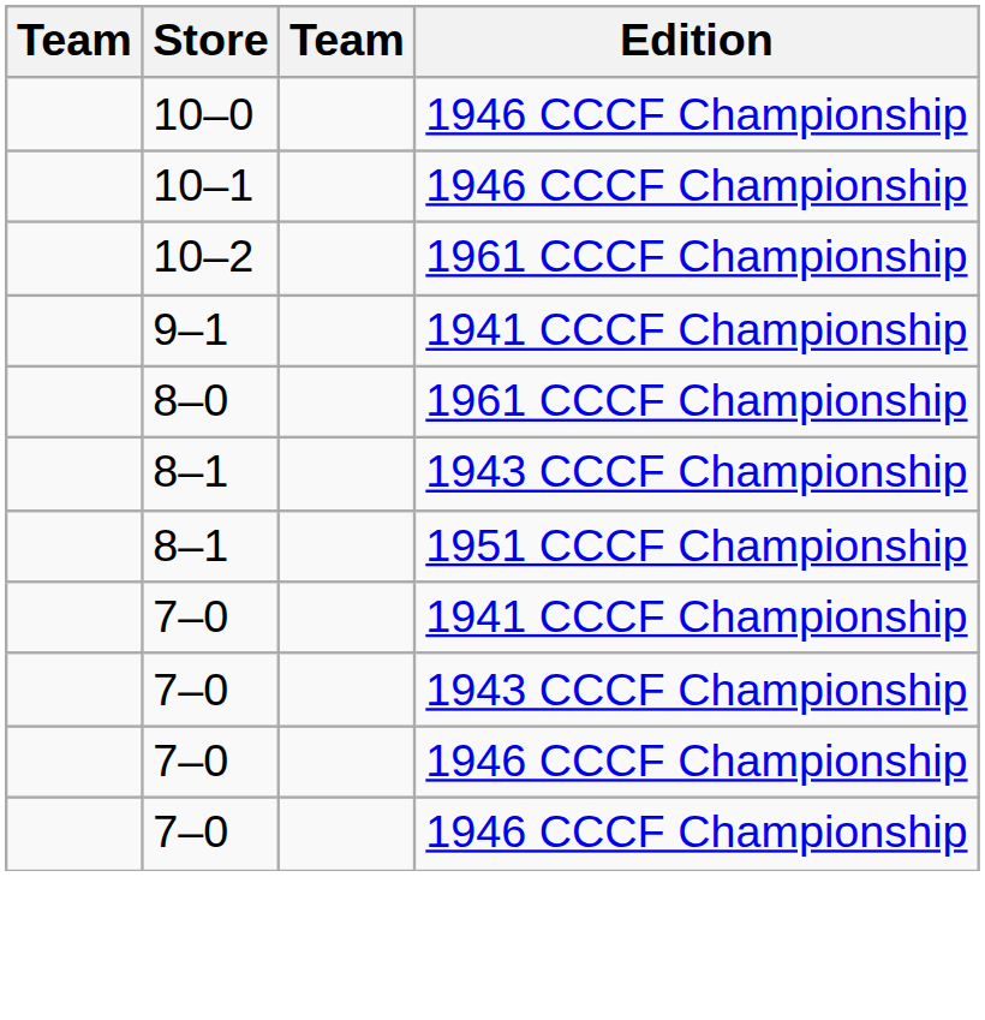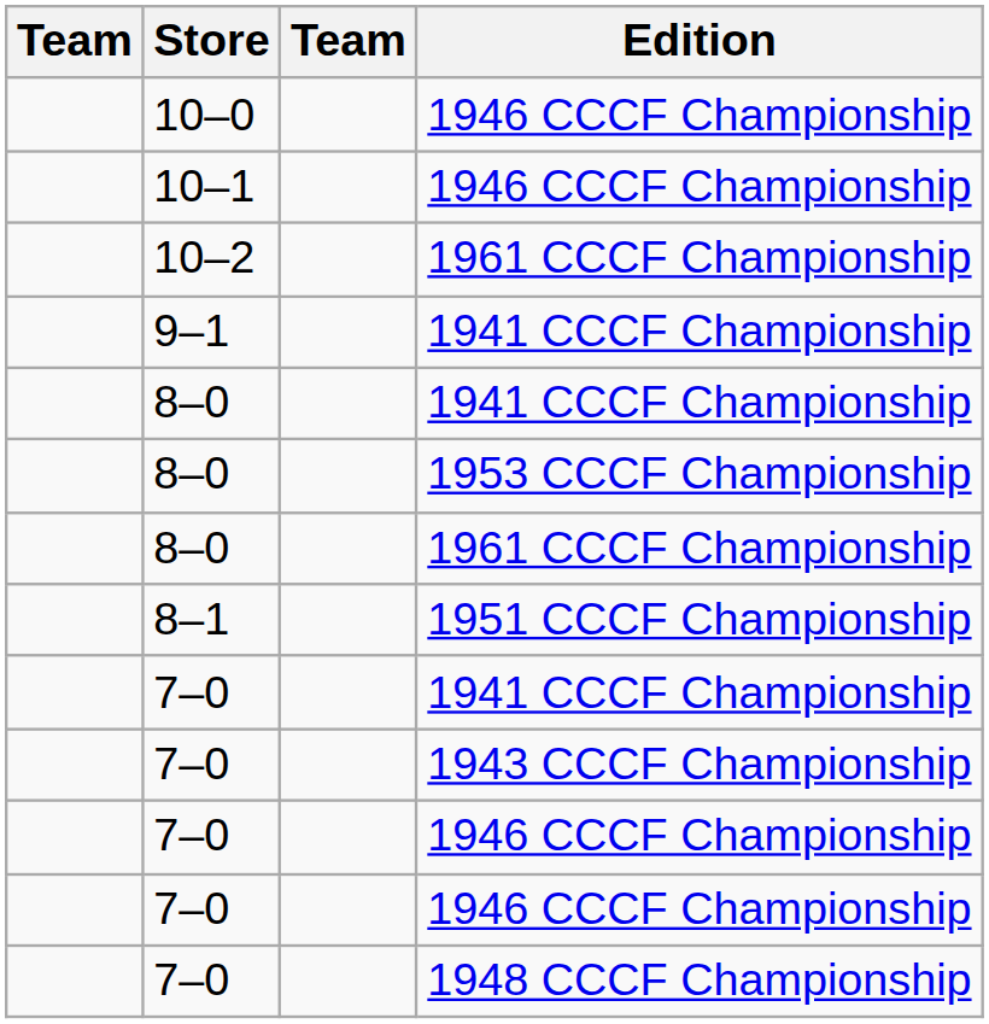+ row: 8–0 | 1941 CCCF Championship
+ row: 8–0 | 1953 CCCF Championship
- row: 8–1 | 1943 CCCF Championship
+ row: 7–0 | 1948 CCCF Championship
